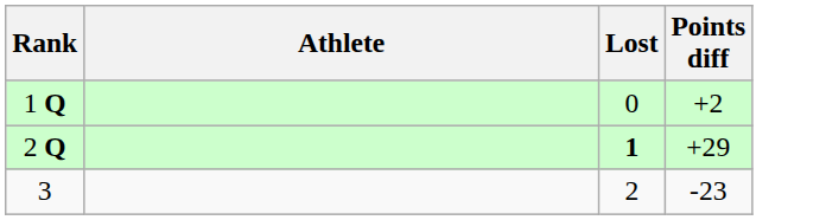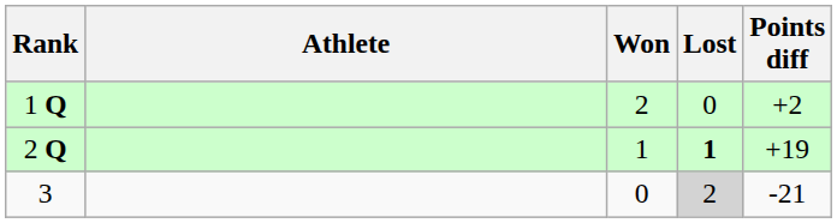+ column: Won | 2 | 1 | 0
2 Q | Points diff: +29 -> +19
3 | Lost: no background -> lightgrey background
3 | Points diff: -23 -> -21
